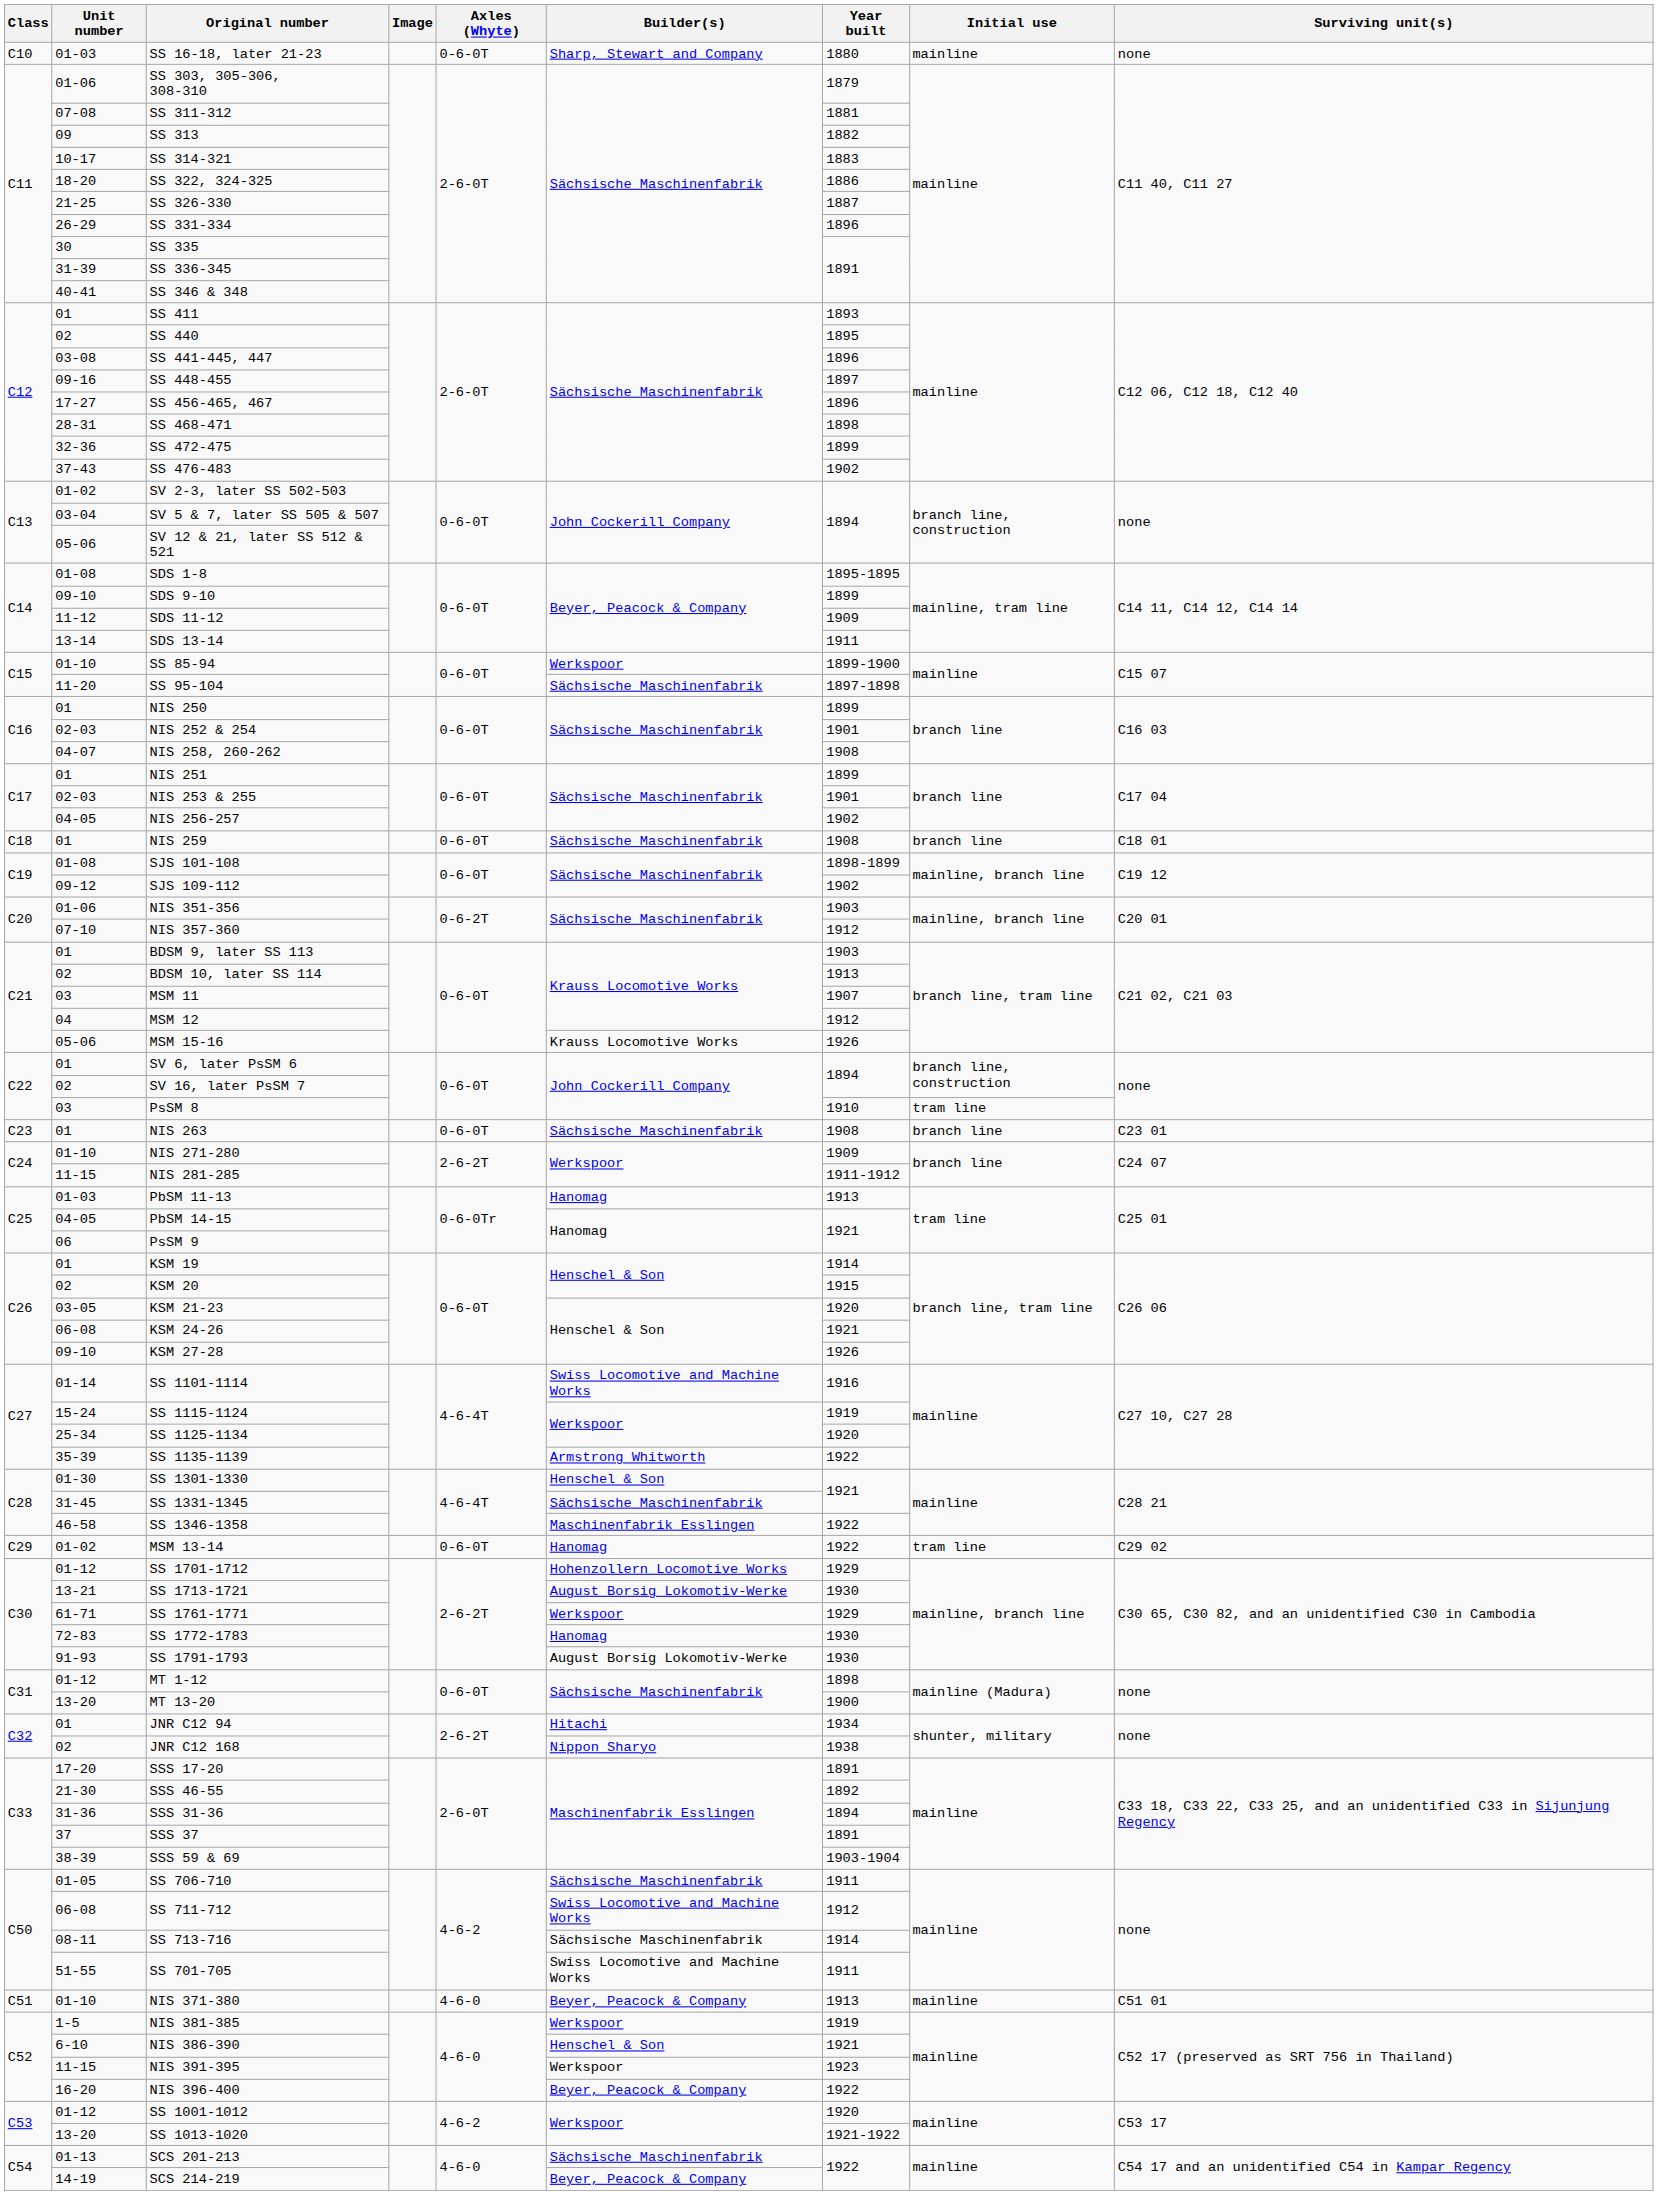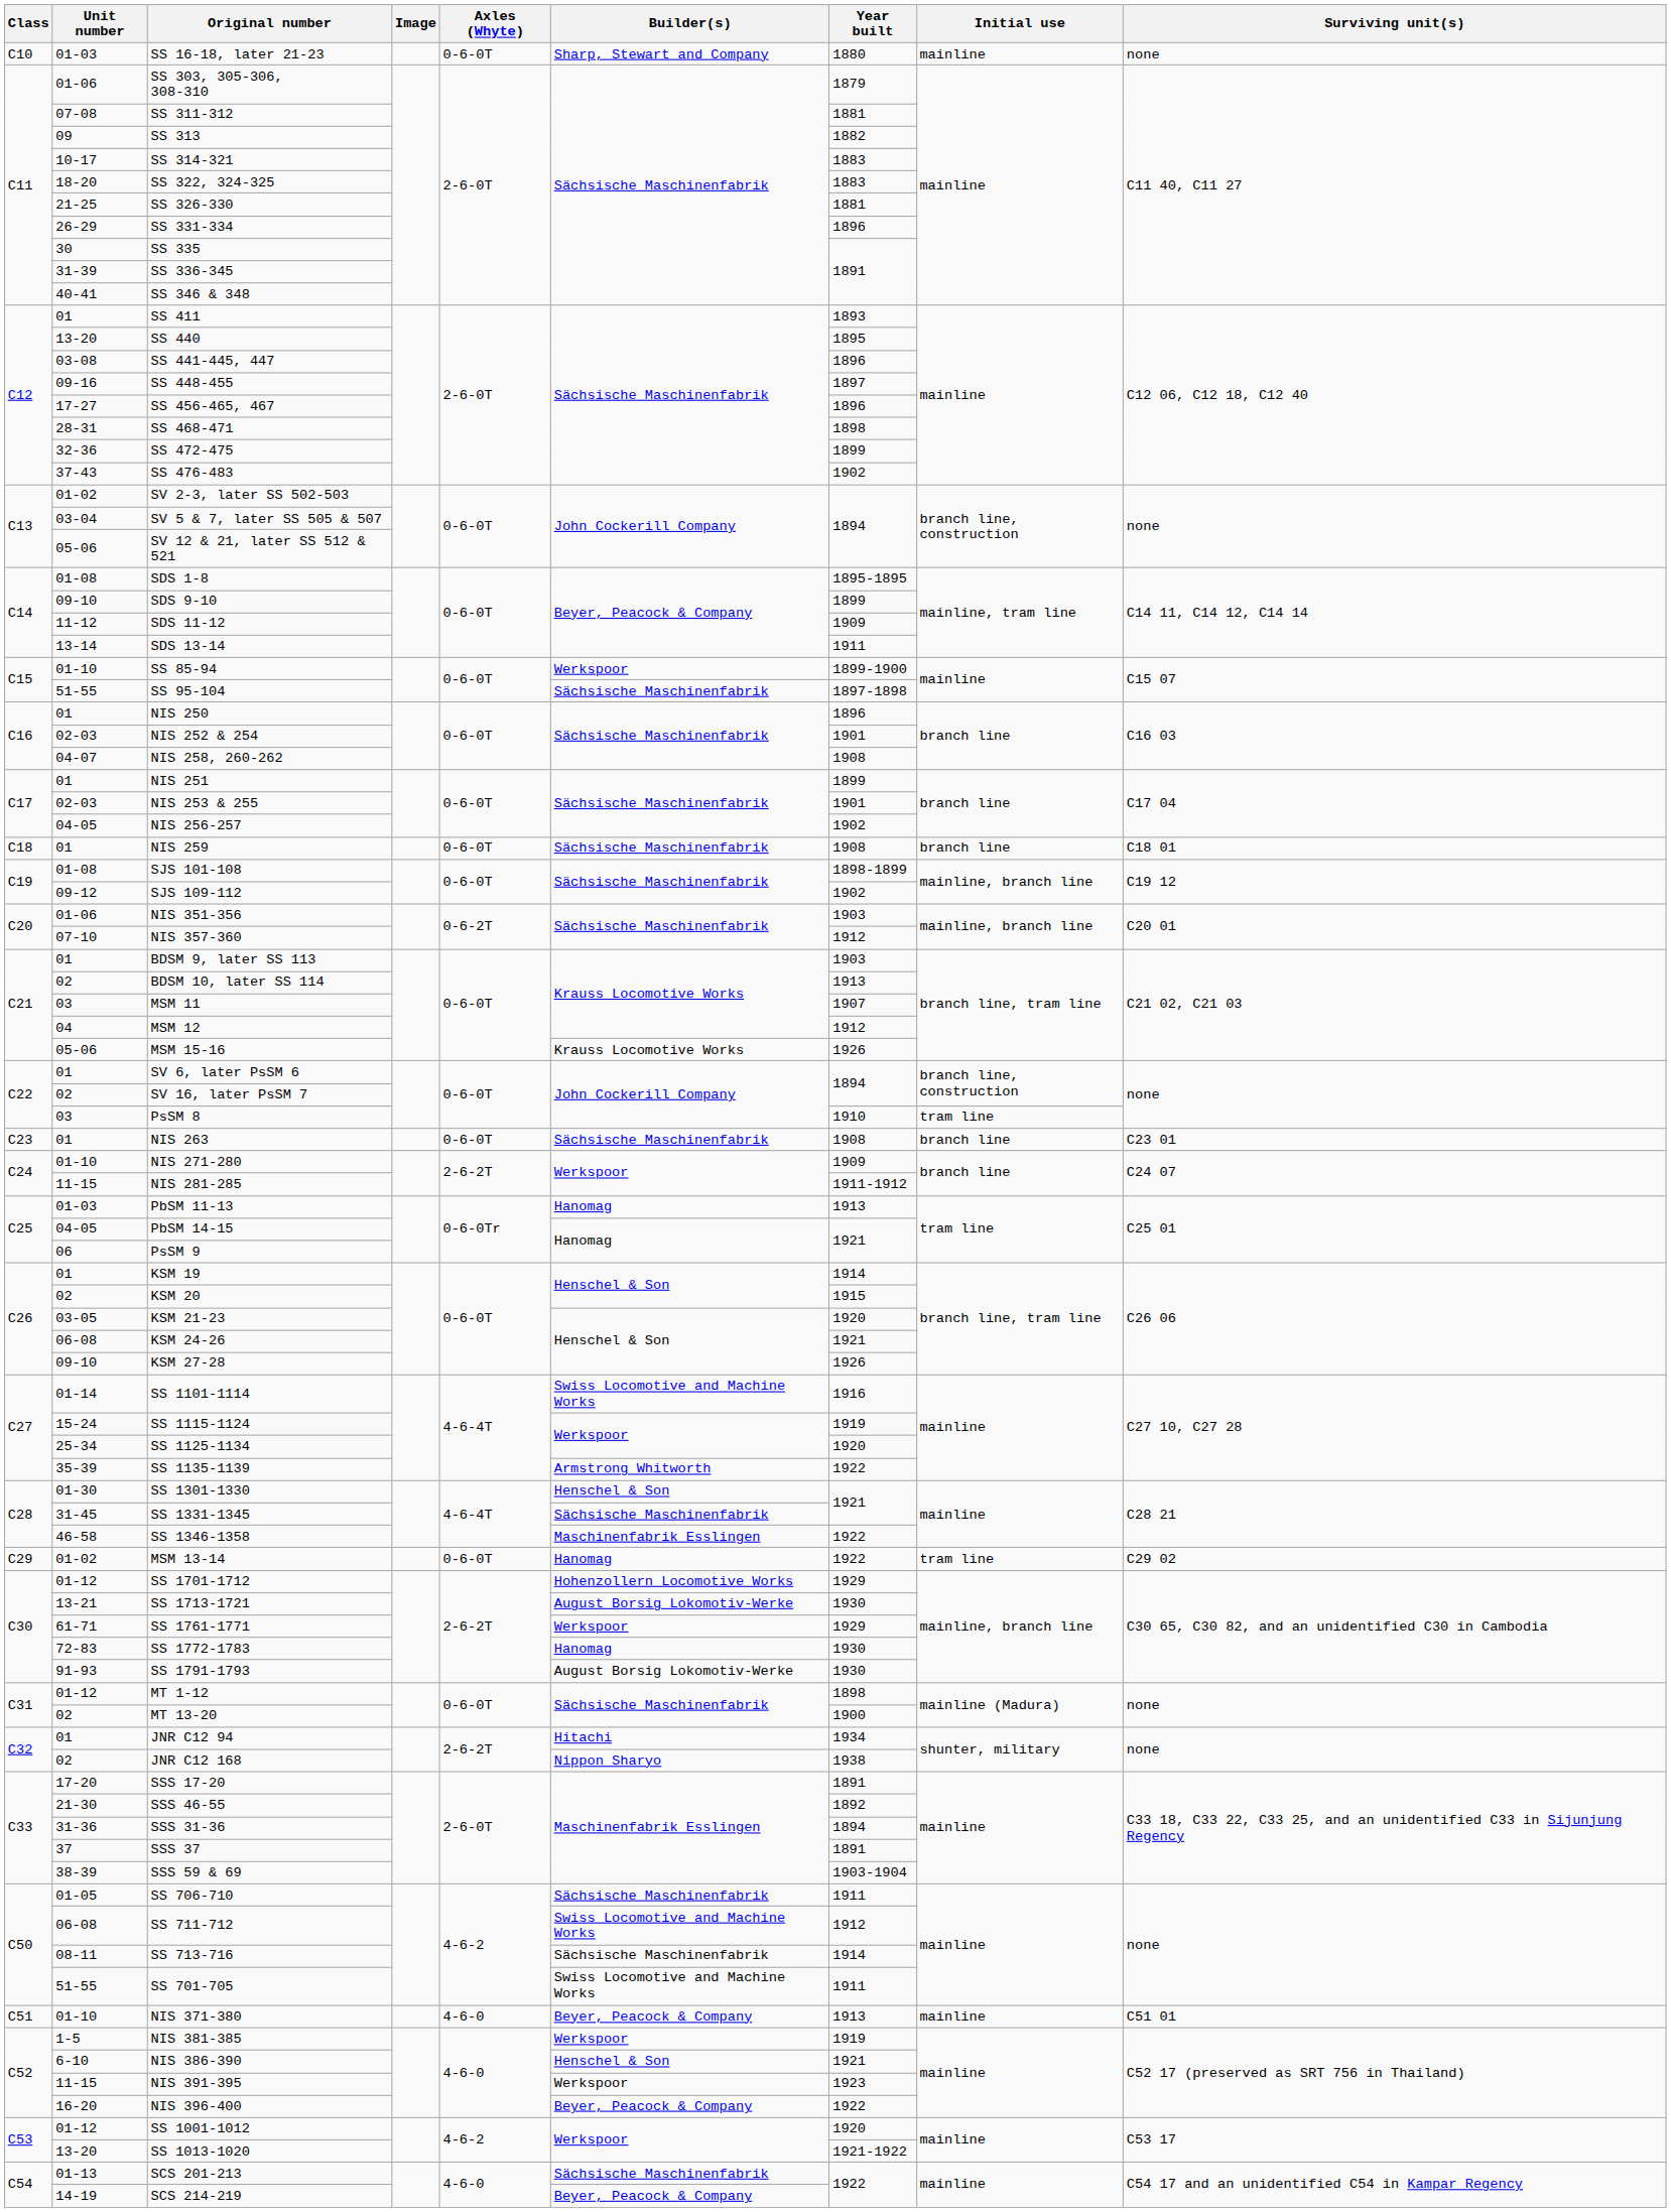SS 322, 324-325 | Year built: 1886 -> 1883
SS 326-330 | Year built: 1887 -> 1881
SS 440 | Unit number: 02 -> 13-20
SS 95-104 | Unit number: 11-20 -> 51-55
NIS 250 | Year built: 1899 -> 1896
MT 13-20 | Unit number: 13-20 -> 02
